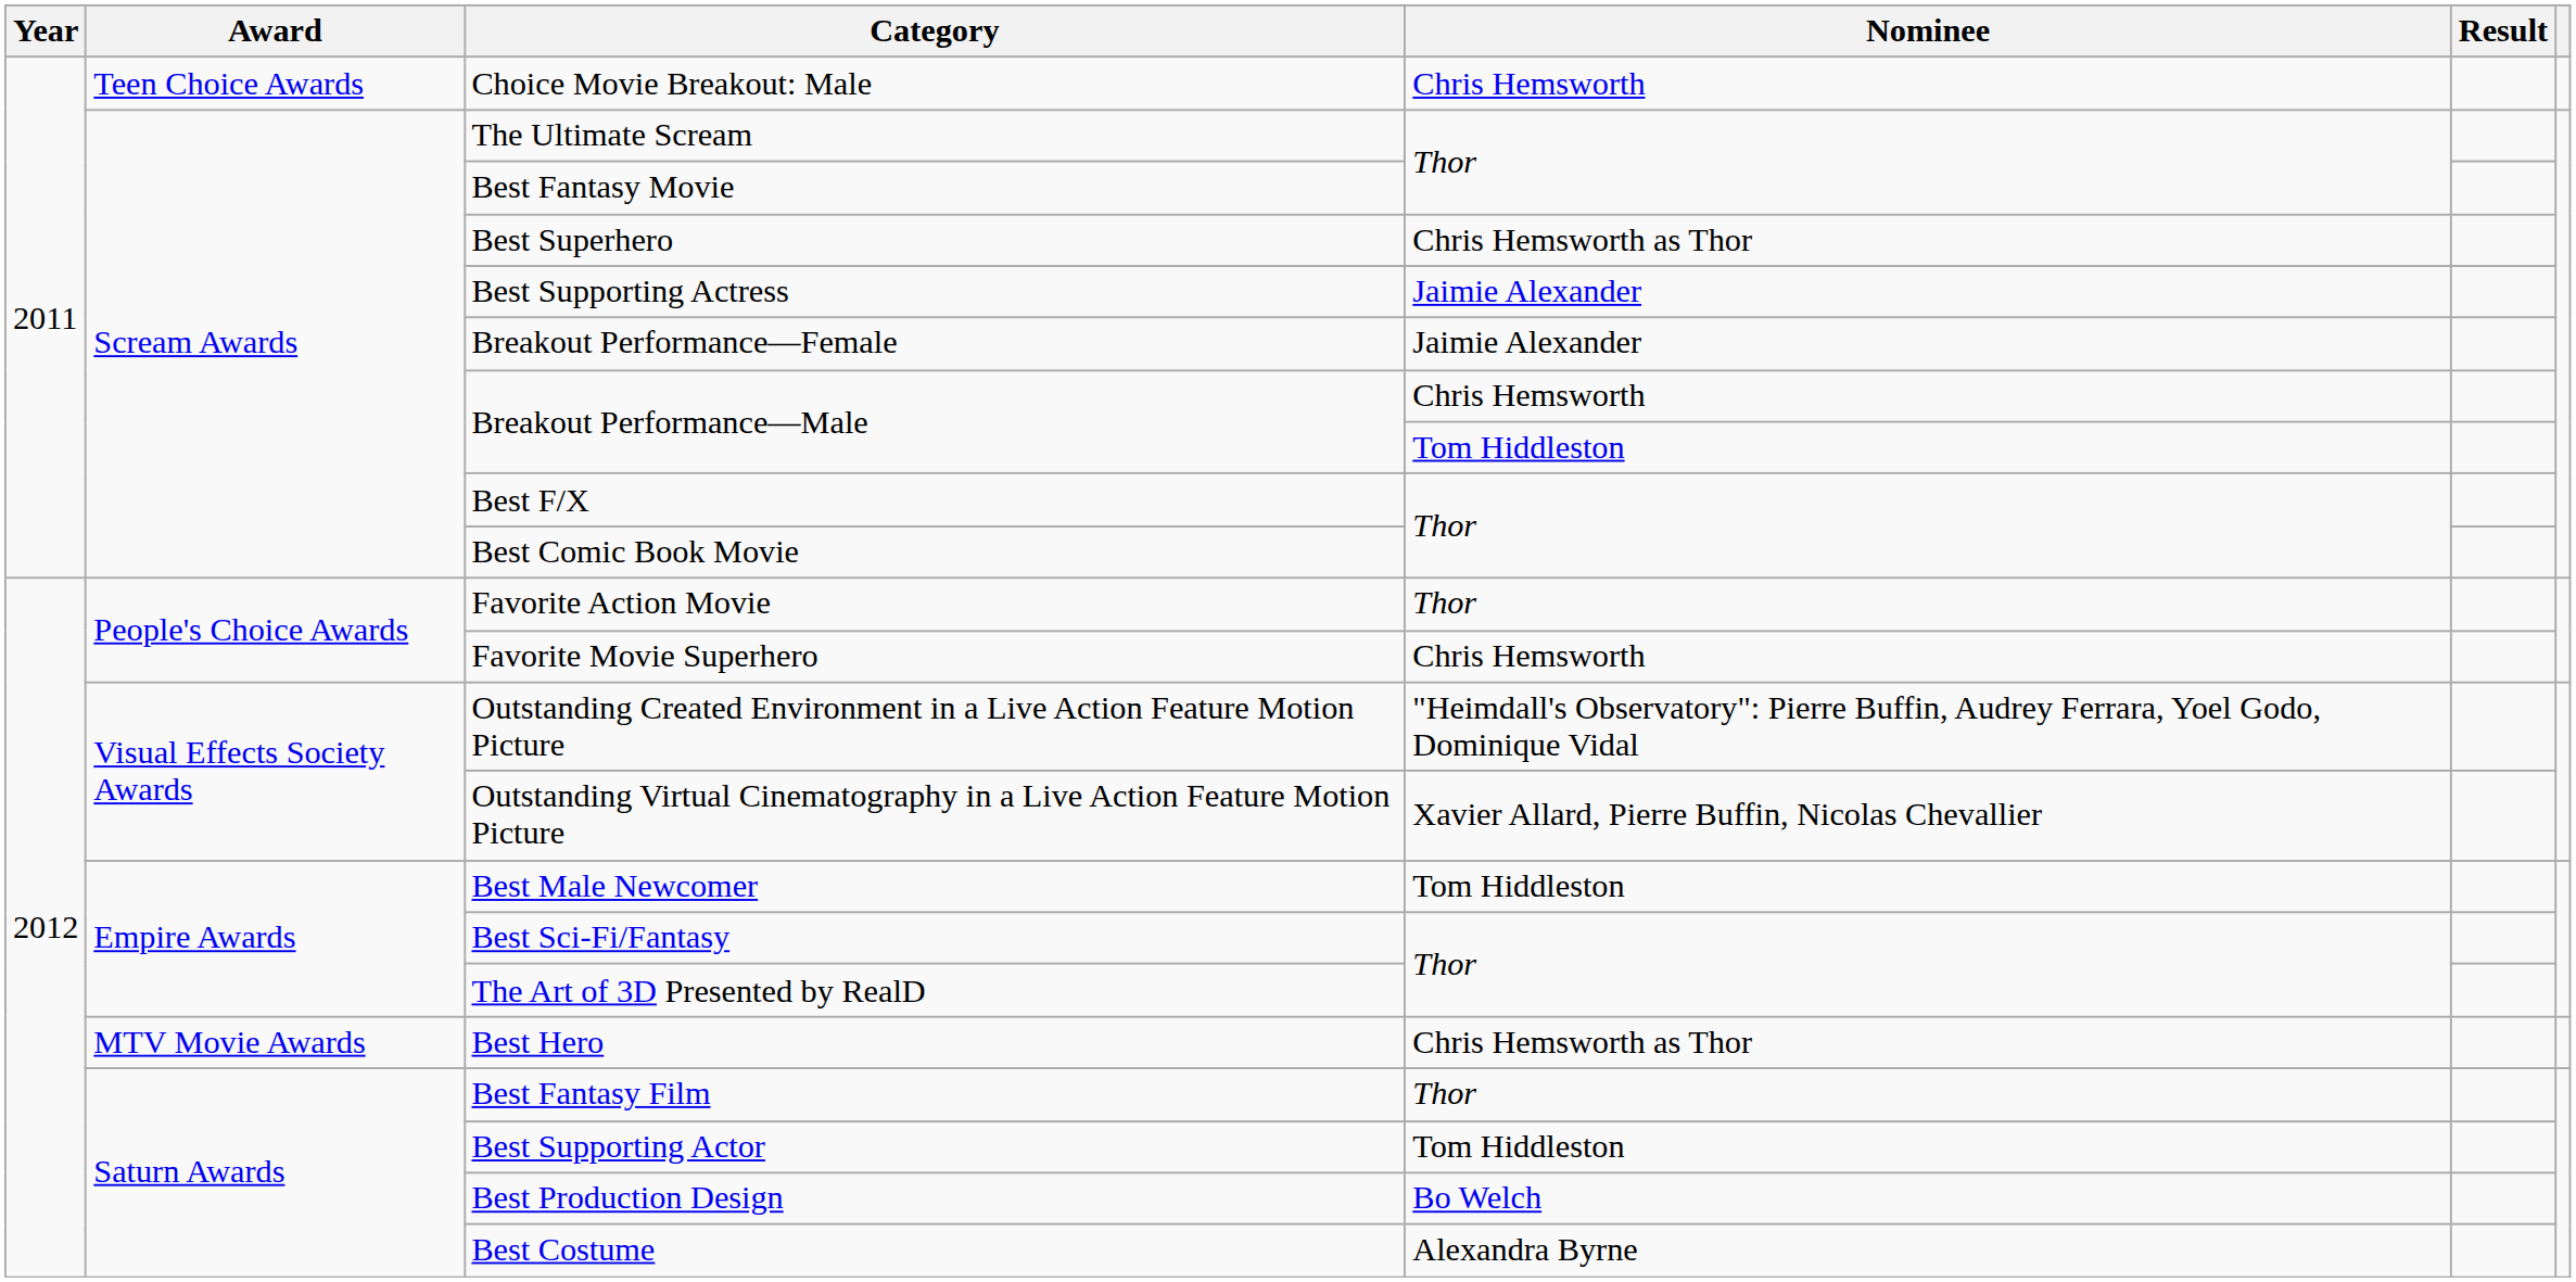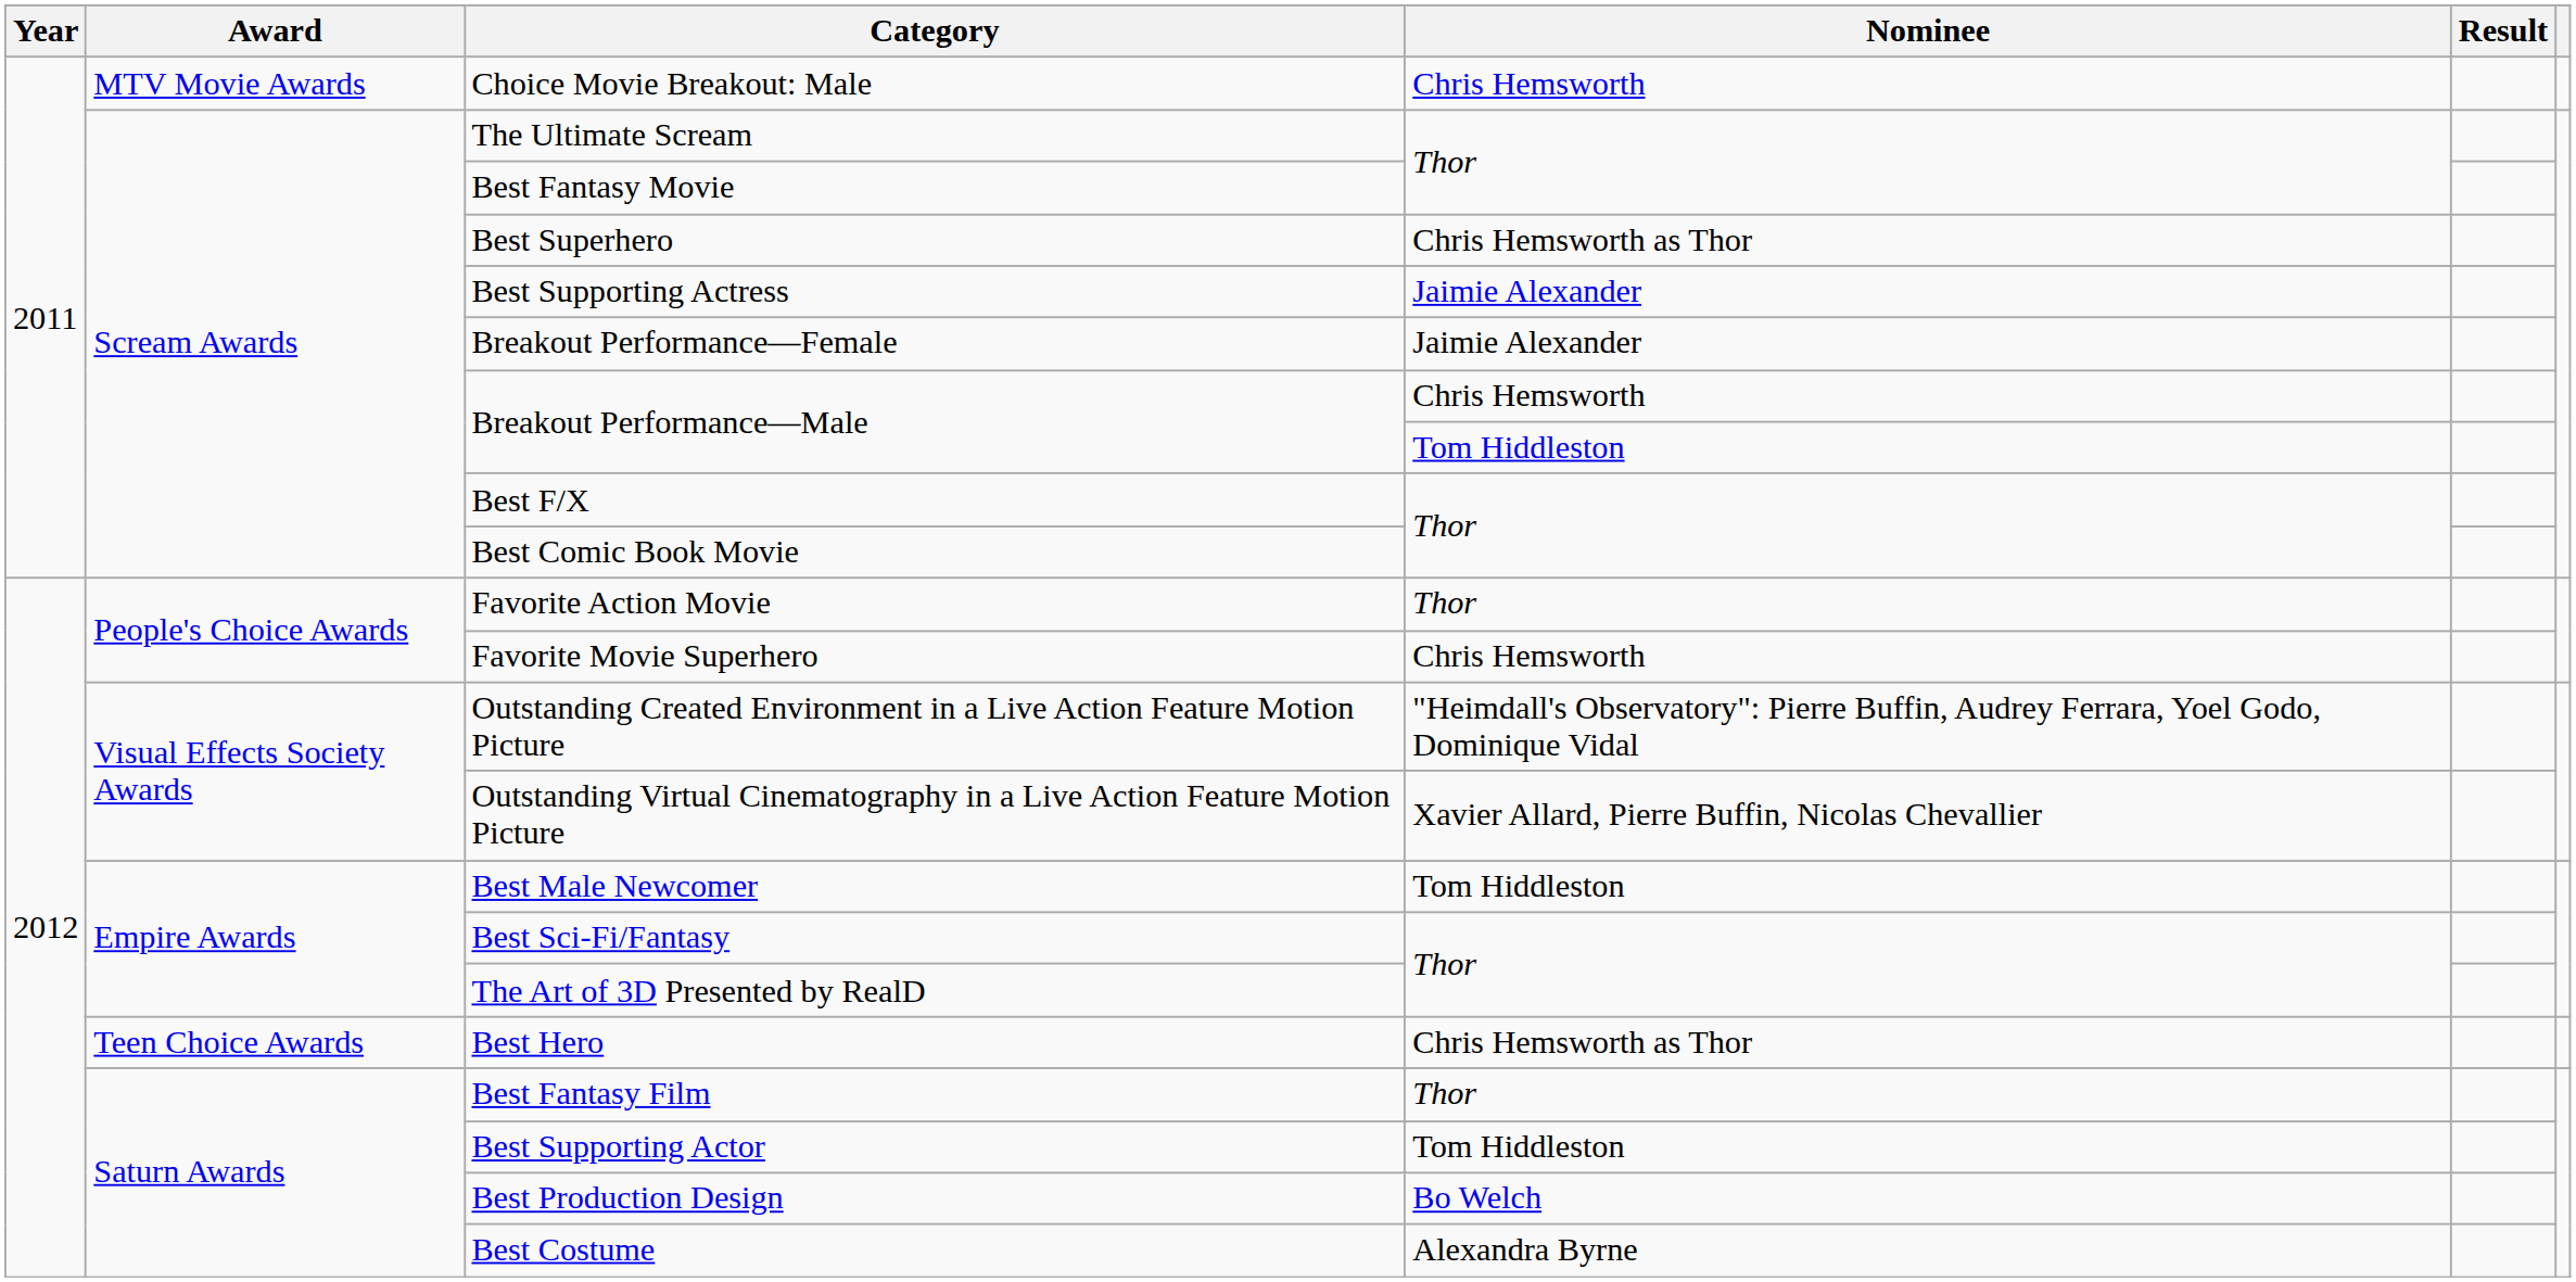Choice Movie Breakout: Male | Award: Teen Choice Awards -> MTV Movie Awards
Best Hero | Award: MTV Movie Awards -> Teen Choice Awards
